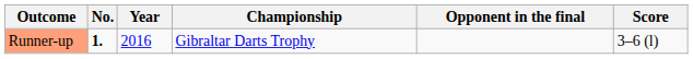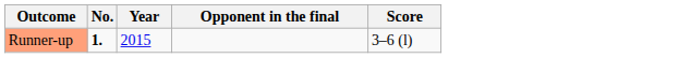- column: Championship | Gibraltar Darts Trophy
Runner-up | Year: 2016 -> 2015
